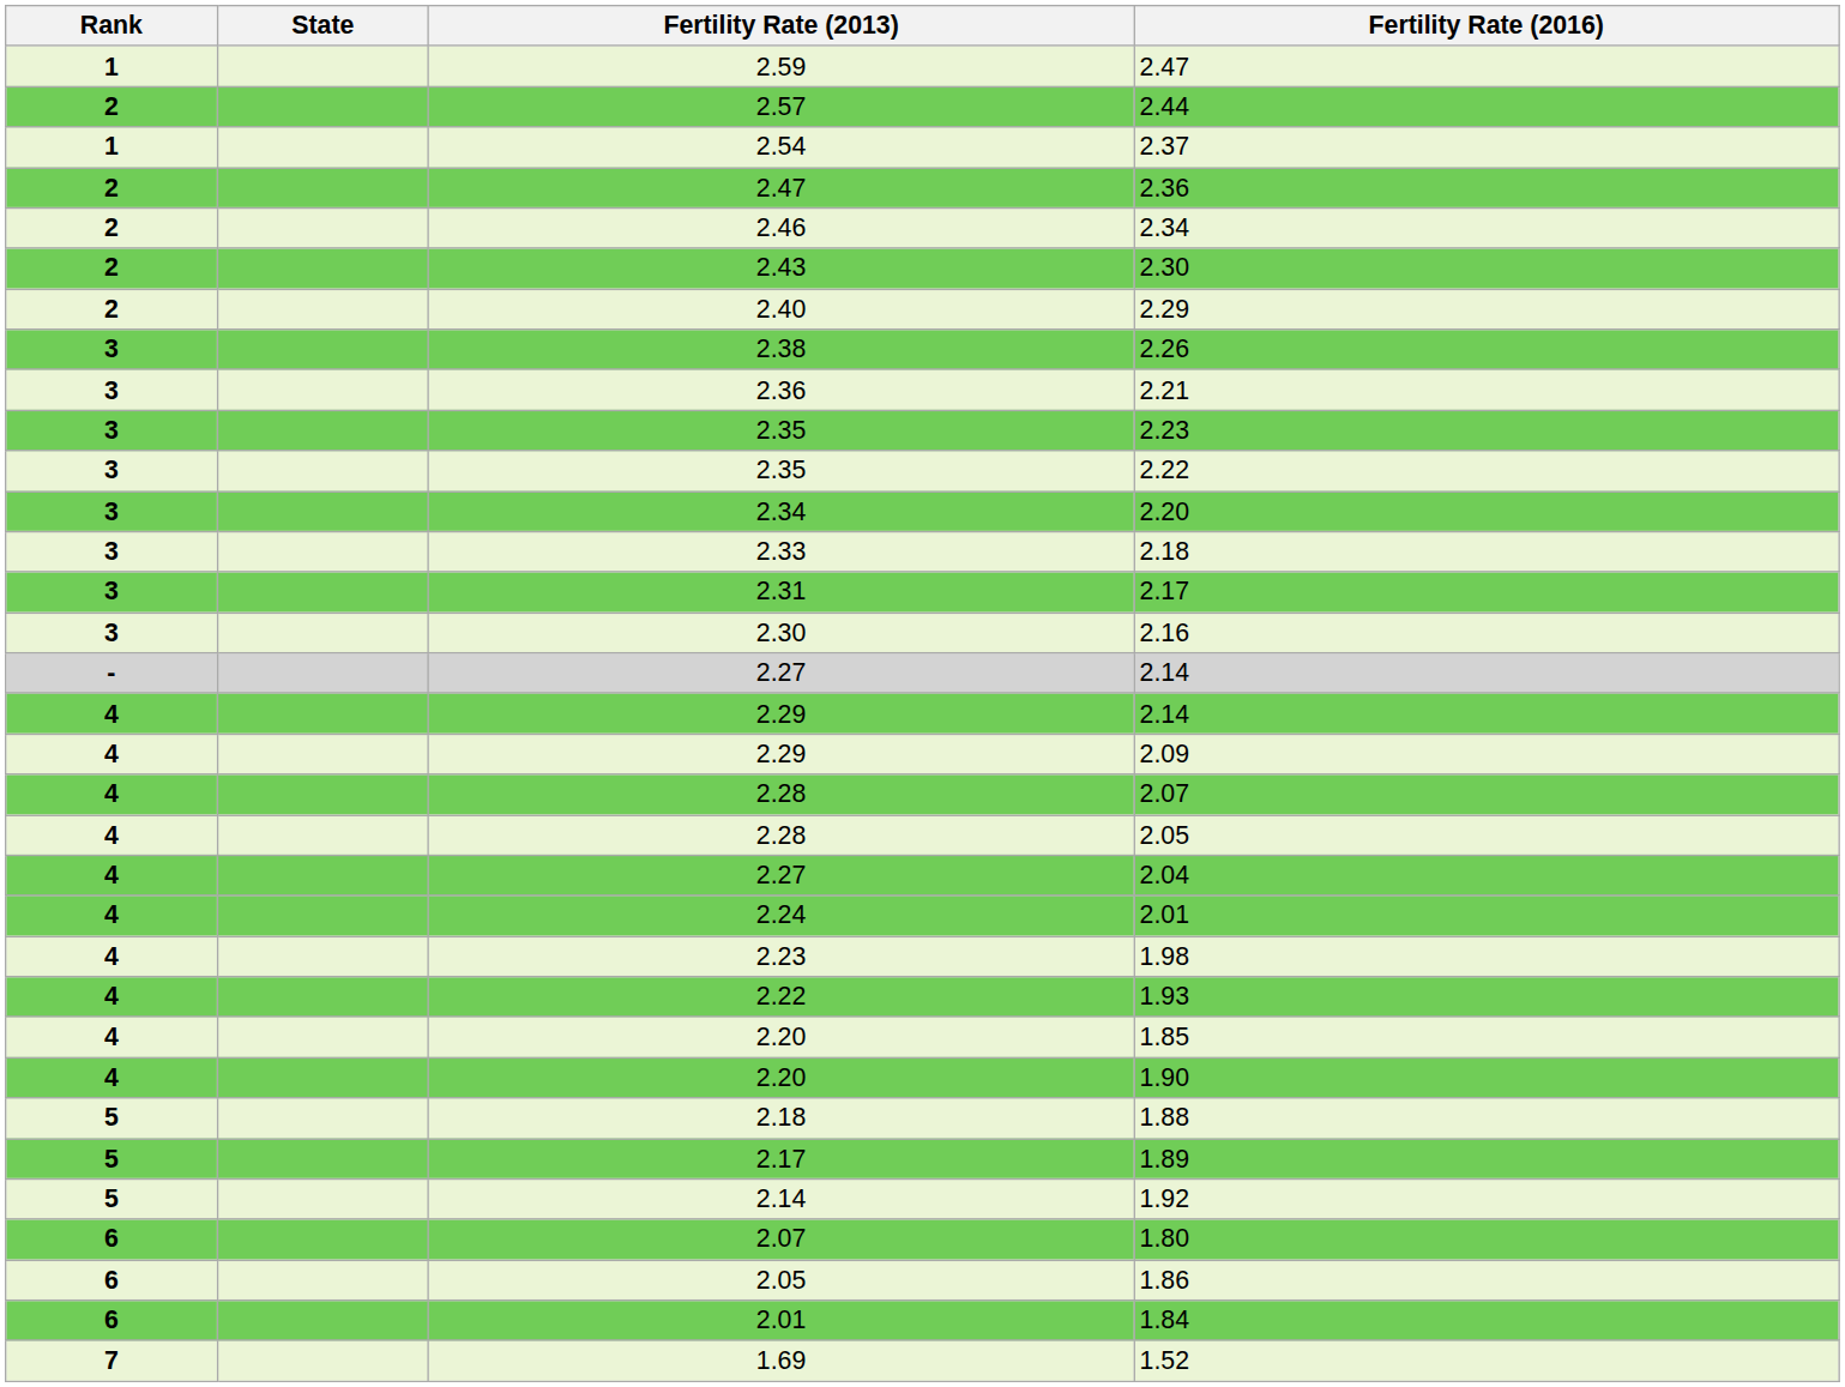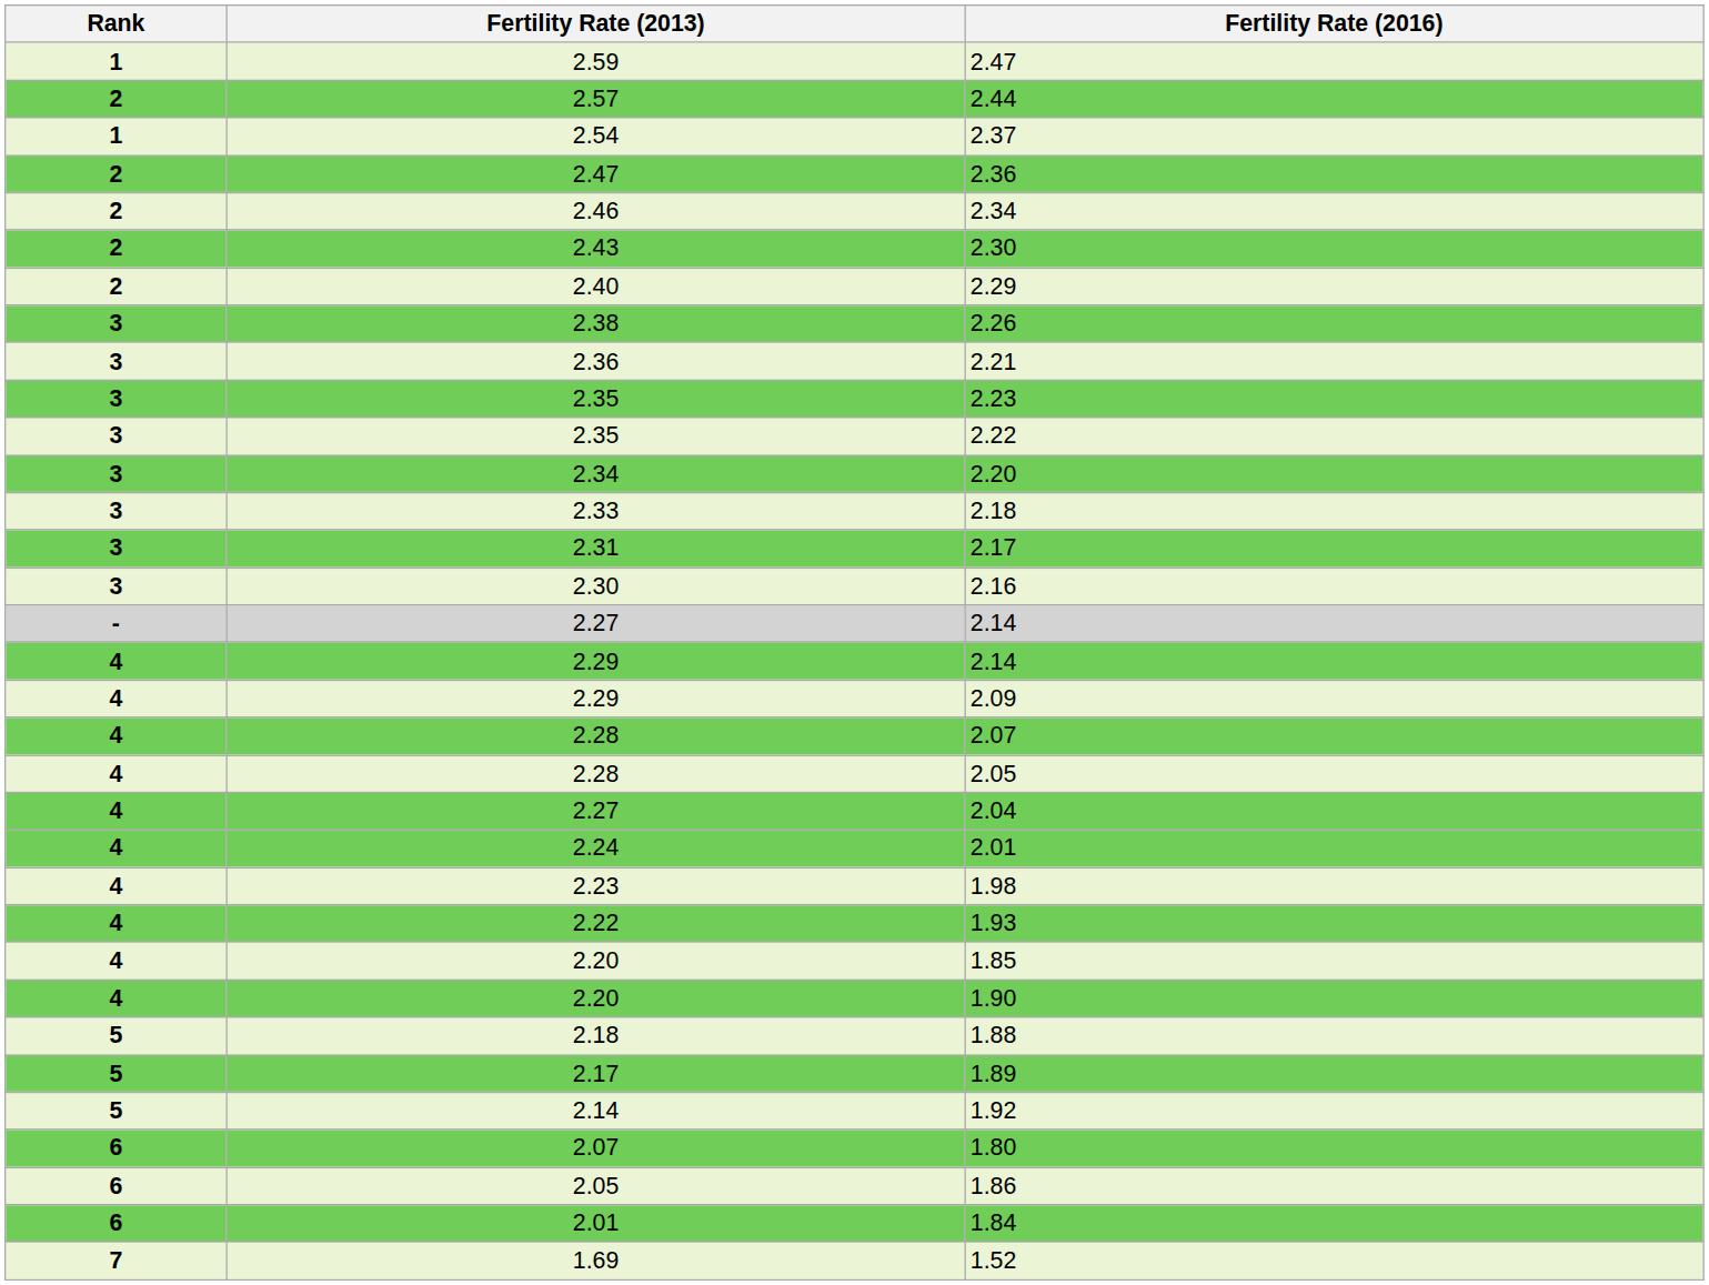- column: State
